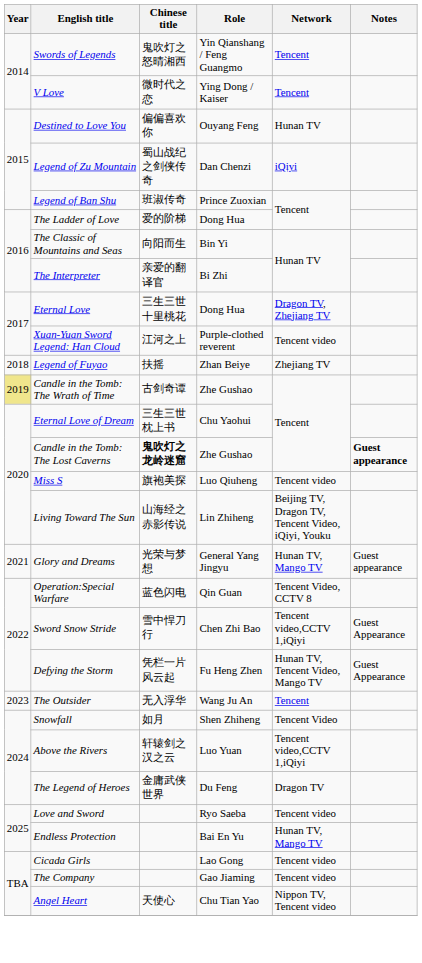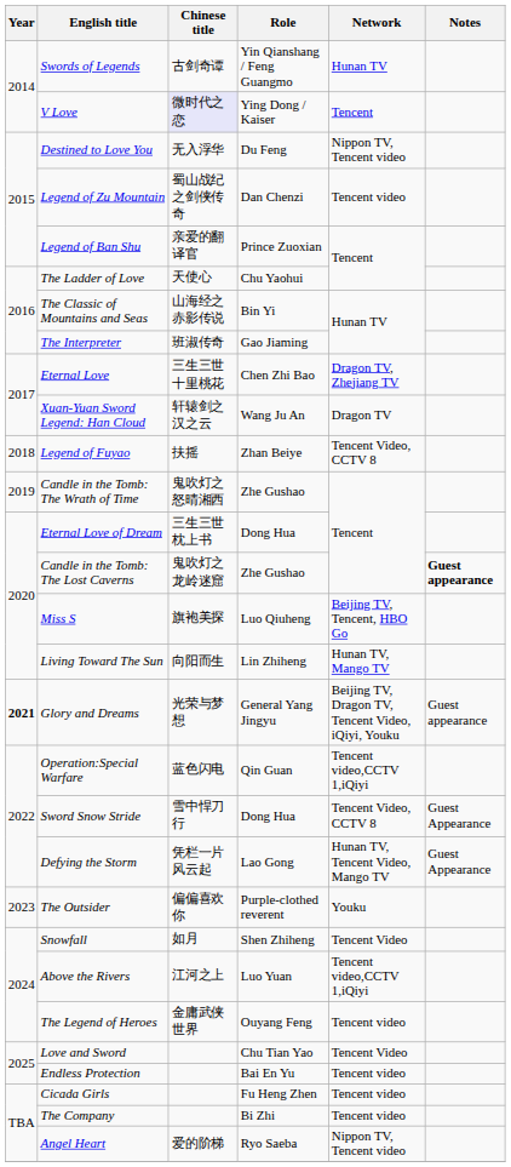Swords of Legends | Chinese title: 鬼吹灯之怒晴湘西 -> 古剑奇谭
Swords of Legends | Network: Tencent -> Hunan TV
V Love | Chinese title: no background -> lavender background
Destined to Love You | Chinese title: 偏偏喜欢你 -> 无入浮华
Destined to Love You | Role: Ouyang Feng -> Du Feng
Destined to Love You | Network: Hunan TV -> Nippon TV, Tencent video
Legend of Zu Mountain | Network: iQiyi -> Tencent video
Legend of Ban Shu | Chinese title: 班淑传奇 -> 亲爱的翻译官
The Ladder of Love | Chinese title: 爱的阶梯 -> 天使心
The Ladder of Love | Role: Dong Hua -> Chu Yaohui
The Classic of Mountains and Seas | Chinese title: 向阳而生 -> 山海经之赤影传说
The Interpreter | Chinese title: 亲爱的翻译官 -> 班淑传奇
The Interpreter | Role: Bi Zhi -> Gao Jiaming
Eternal Love | Role: Dong Hua -> Chen Zhi Bao
Xuan-Yuan Sword Legend: Han Cloud | Chinese title: 江河之上 -> 轩辕剑之汉之云
Xuan-Yuan Sword Legend: Han Cloud | Role: Purple-clothed reverent -> Wang Ju An
Xuan-Yuan Sword Legend: Han Cloud | Network: Tencent video -> Dragon TV
Legend of Fuyao | Network: Zhejiang TV -> Tencent Video, CCTV 8
Candle in the Tomb: The Wrath of Time | Year: khaki background -> no background
Candle in the Tomb: The Wrath of Time | Chinese title: 古剑奇谭 -> 鬼吹灯之怒晴湘西
Eternal Love of Dream | Role: Chu Yaohui -> Dong Hua
Candle in the Tomb: The Lost Caverns | Chinese title: bold -> normal
Miss S | Network: Tencent video -> Beijing TV, Tencent, HBO Go
Living Toward The Sun | Chinese title: 山海经之赤影传说 -> 向阳而生
Living Toward The Sun | Network: Beijing TV, Dragon TV, Tencent Video, iQiyi, Youku -> Hunan TV, Mango TV
Glory and Dreams | Year: normal -> bold
Glory and Dreams | Network: Hunan TV, Mango TV -> Beijing TV, Dragon TV, Tencent Video, iQiyi, Youku
Operation:Special Warfare | Network: Tencent Video, CCTV 8 -> Tencent video,CCTV 1,iQiyi
Sword Snow Stride | Role: Chen Zhi Bao -> Dong Hua
Sword Snow Stride | Network: Tencent video,CCTV 1,iQiyi -> Tencent Video, CCTV 8
Defying the Storm | Role: Fu Heng Zhen -> Lao Gong
The Outsider | Chinese title: 无入浮华 -> 偏偏喜欢你
The Outsider | Role: Wang Ju An -> Purple-clothed reverent
The Outsider | Network: Tencent -> Youku
Above the Rivers | Chinese title: 轩辕剑之汉之云 -> 江河之上
The Legend of Heroes | Role: Du Feng -> Ouyang Feng
The Legend of Heroes | Network: Dragon TV -> Tencent video
Love and Sword | Role: Ryo Saeba -> Chu Tian Yao
Love and Sword | Network: Tencent video -> Tencent Video
Endless Protection | Network: Hunan TV, Mango TV -> Tencent video
Cicada Girls | Role: Lao Gong -> Fu Heng Zhen
The Company | Role: Gao Jiaming -> Bi Zhi
Angel Heart | Chinese title: 天使心 -> 爱的阶梯
Angel Heart | Role: Chu Tian Yao -> Ryo Saeba
